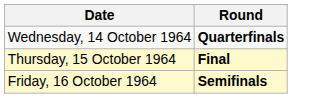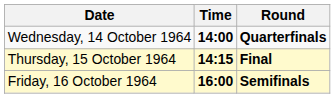+ column: Time | 14:00 | 14:15 | 16:00
